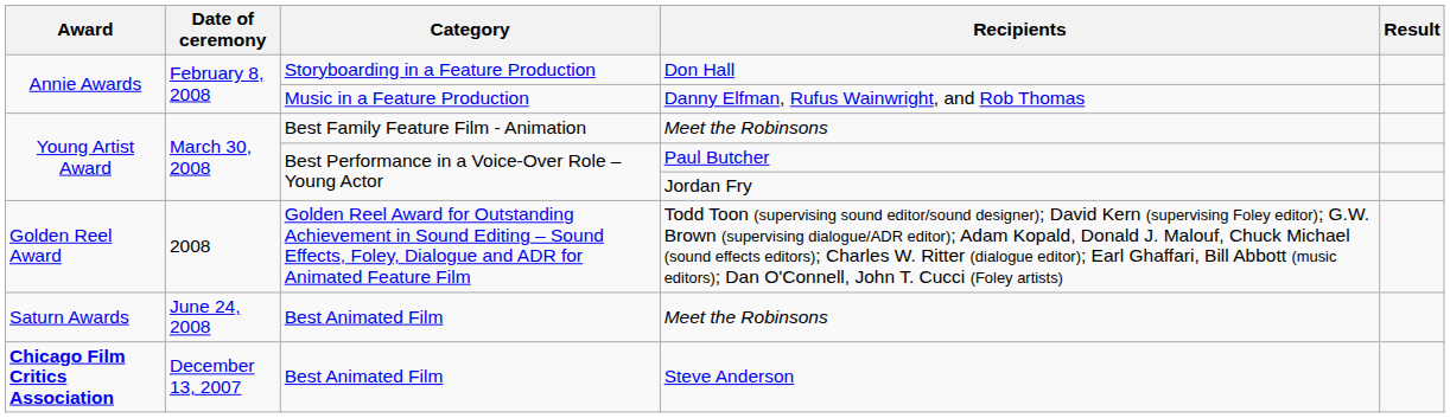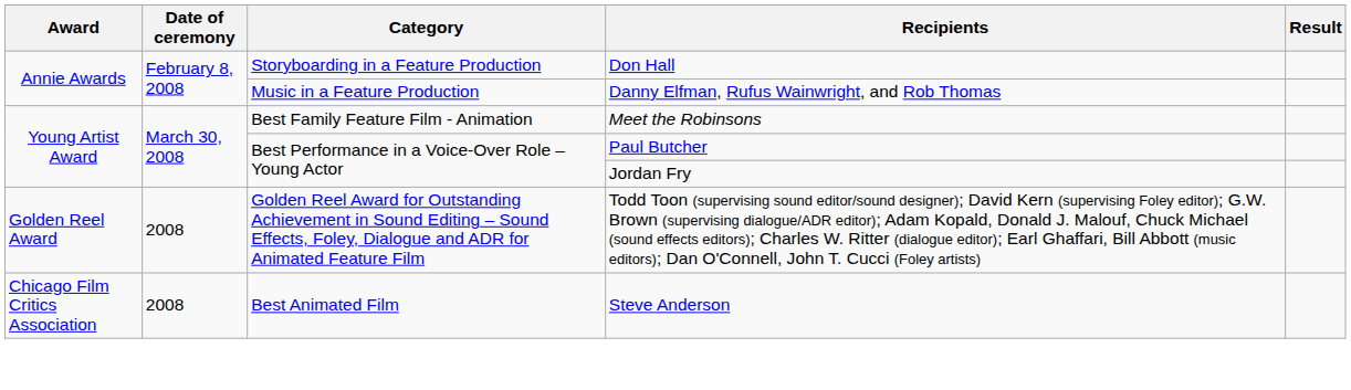- row: Saturn Awards | June 24, 2008 | Best Animated Film | Meet the Robinsons
Steve Anderson | Award: bold -> normal
Steve Anderson | Date of ceremony: December 13, 2007 -> 2008
